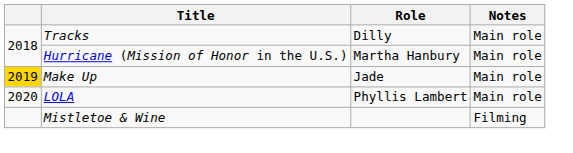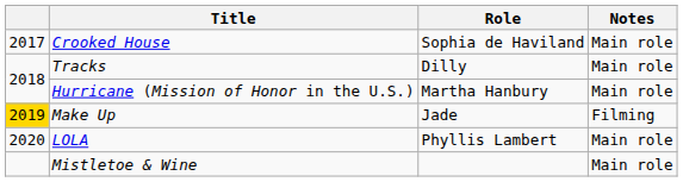+ row: 2017 | Crooked House | Sophia de Haviland | Main role
Make Up | Notes: Main role -> Filming
Mistletoe & Wine | Notes: Filming -> Main role
